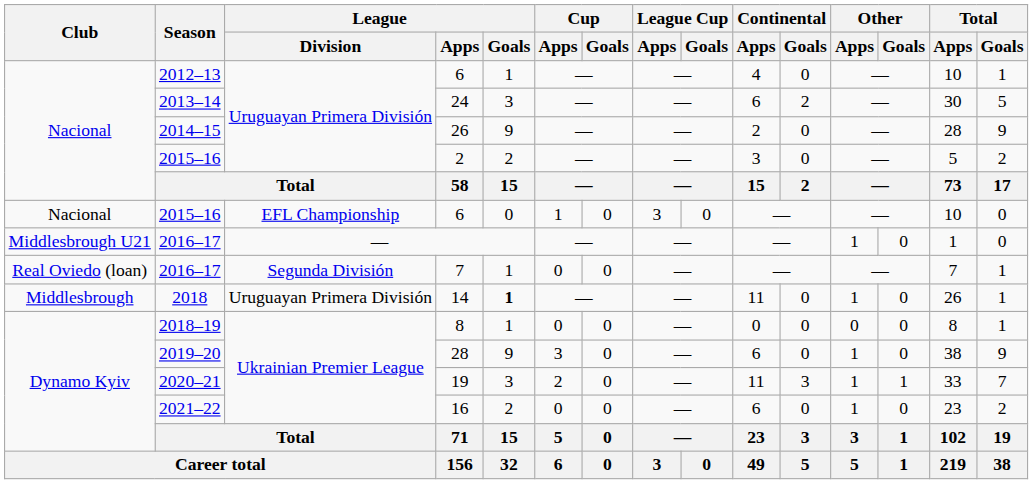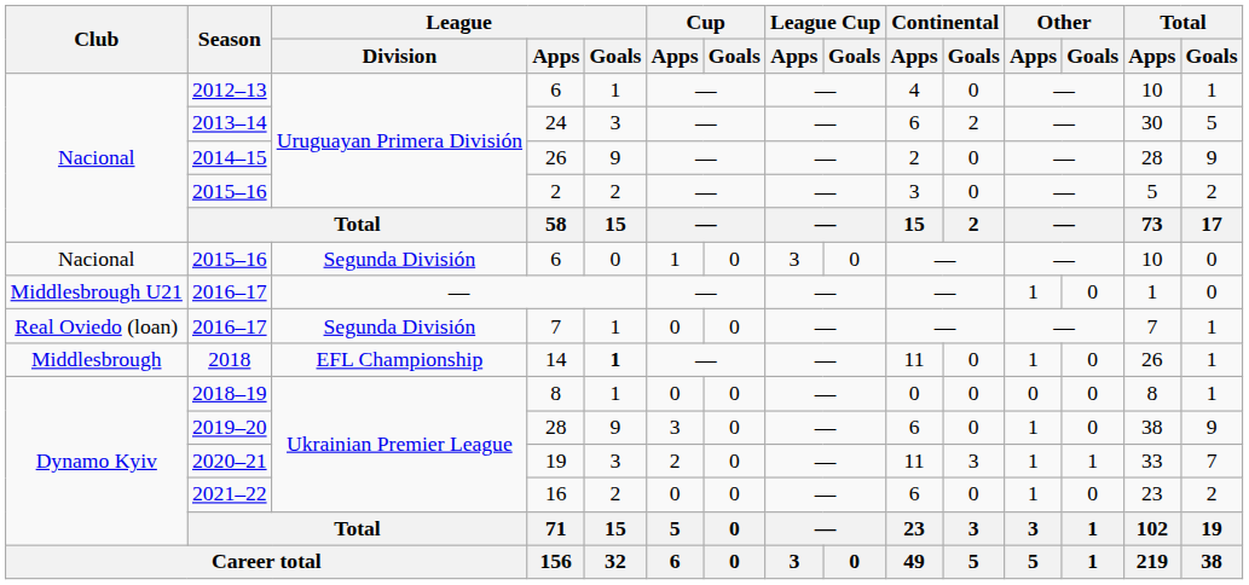2015–16 / 6 | League / Division: EFL Championship -> Segunda División
14 | League / Division: Uruguayan Primera División -> EFL Championship
